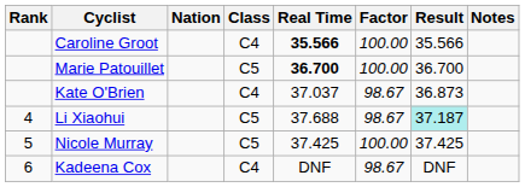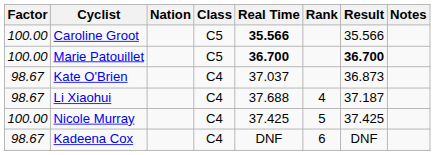columns swapped: Rank <-> Factor
Caroline Groot | Class: C4 -> C5
Marie Patouillet | Result: normal -> bold
Li Xiaohui | Class: C5 -> C4
Li Xiaohui | Result: paleturquoise background -> no background
Nicole Murray | Class: C5 -> C4
